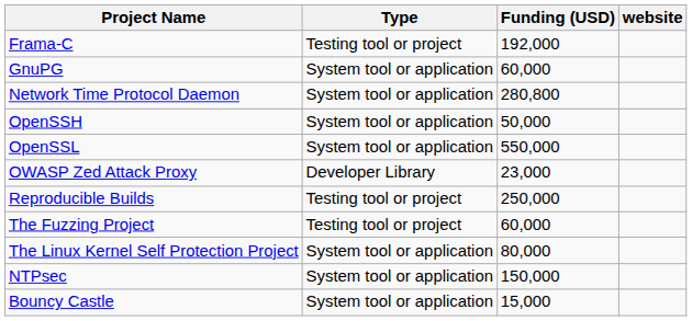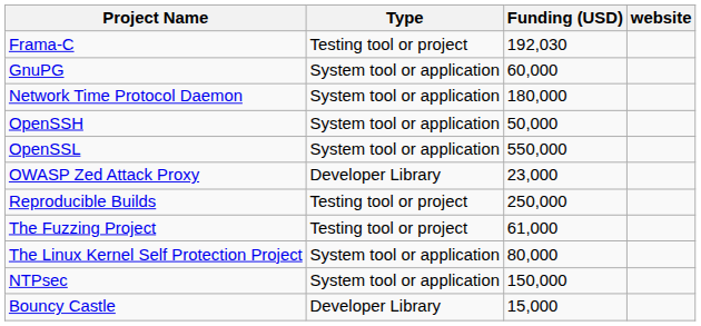Frama-C | Funding (USD): 192,000 -> 192,030
Network Time Protocol Daemon | Funding (USD): 280,800 -> 180,000
The Fuzzing Project | Funding (USD): 60,000 -> 61,000
Bouncy Castle | Type: System tool or application -> Developer Library
